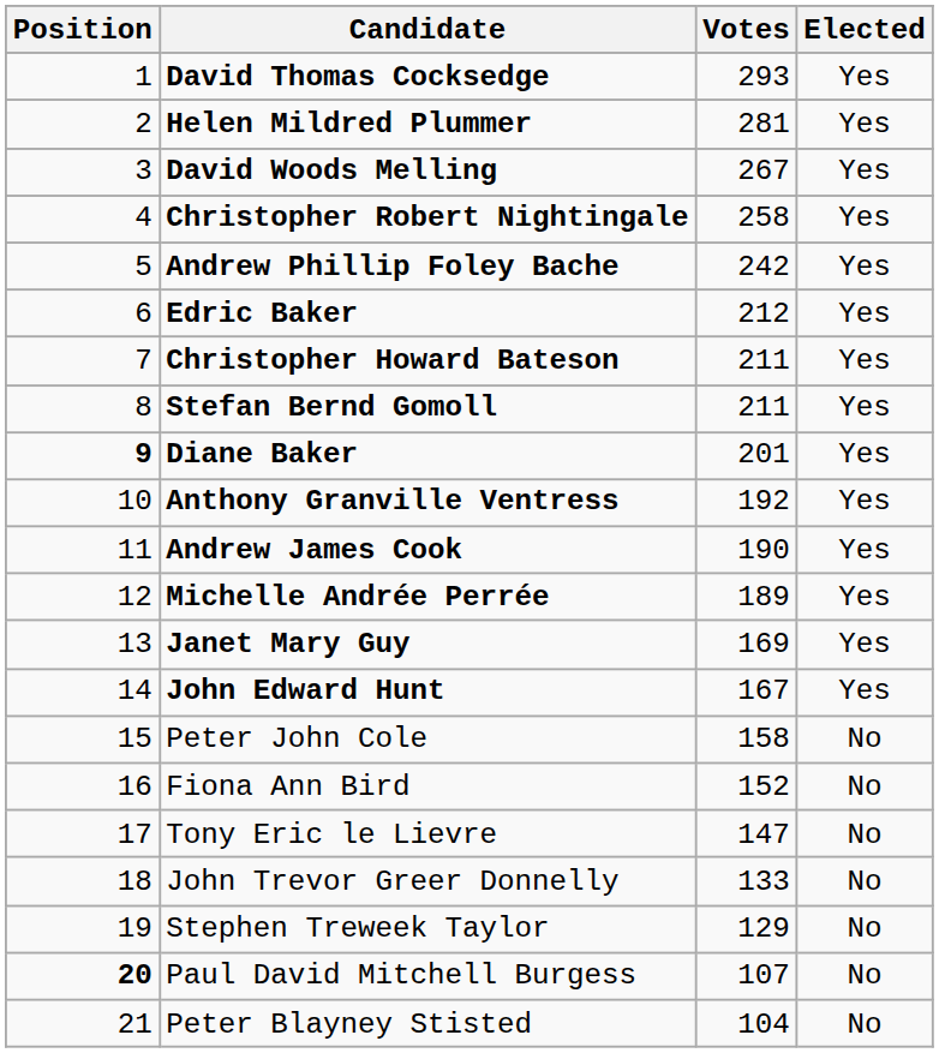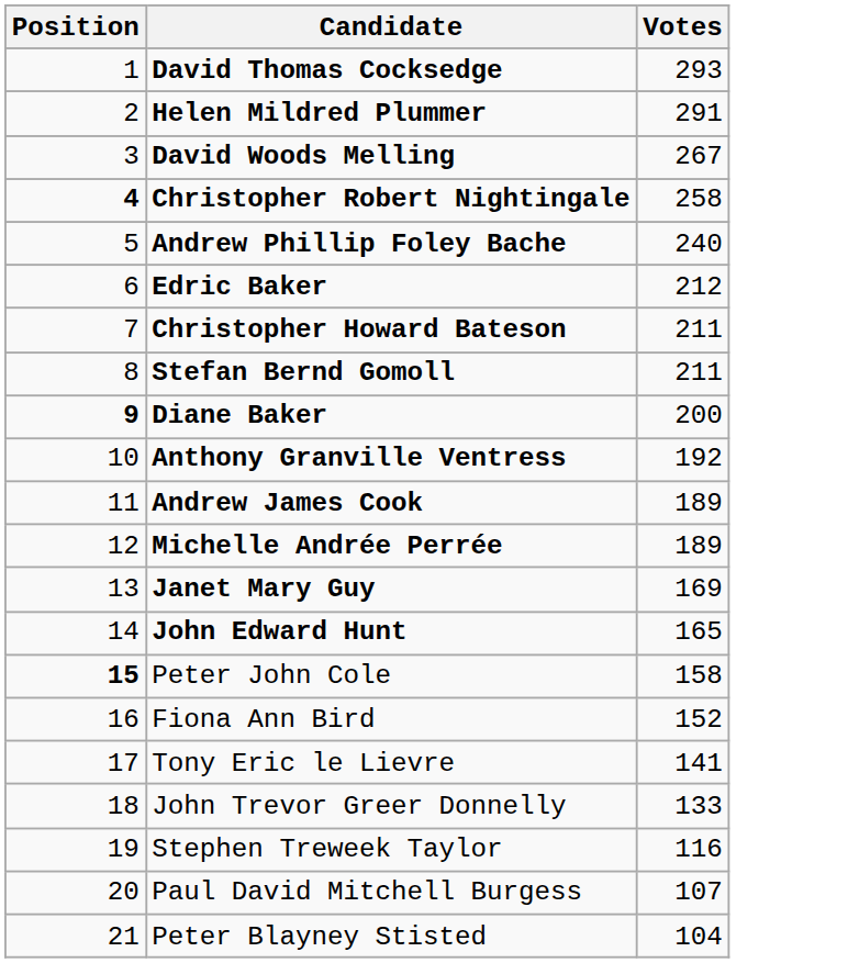- column: Elected | Yes | Yes | Yes | Yes | Yes | Yes | Yes | Yes | Yes | Yes | Yes | Yes | Yes | Yes | No | No | No | No | No | No | No
Helen Mildred Plummer | Votes: 281 -> 291
Christopher Robert Nightingale | Position: normal -> bold
Andrew Phillip Foley Bache | Votes: 242 -> 240
Diane Baker | Votes: 201 -> 200
Andrew James Cook | Votes: 190 -> 189
John Edward Hunt | Votes: 167 -> 165
Peter John Cole | Position: normal -> bold
Tony Eric le Lievre | Votes: 147 -> 141
Stephen Treweek Taylor | Votes: 129 -> 116
Paul David Mitchell Burgess | Position: bold -> normal
